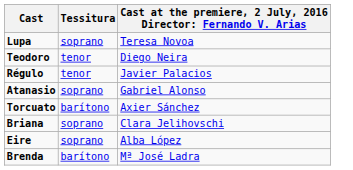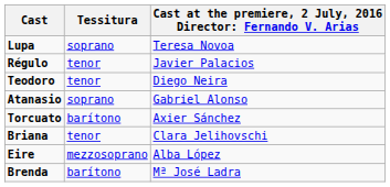rows swapped: Régulo <-> Teodoro
Briana | Tessitura: soprano -> tenor
Eire | Tessitura: soprano -> mezzosoprano
